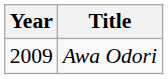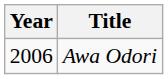Awa Odori | Year: 2009 -> 2006
